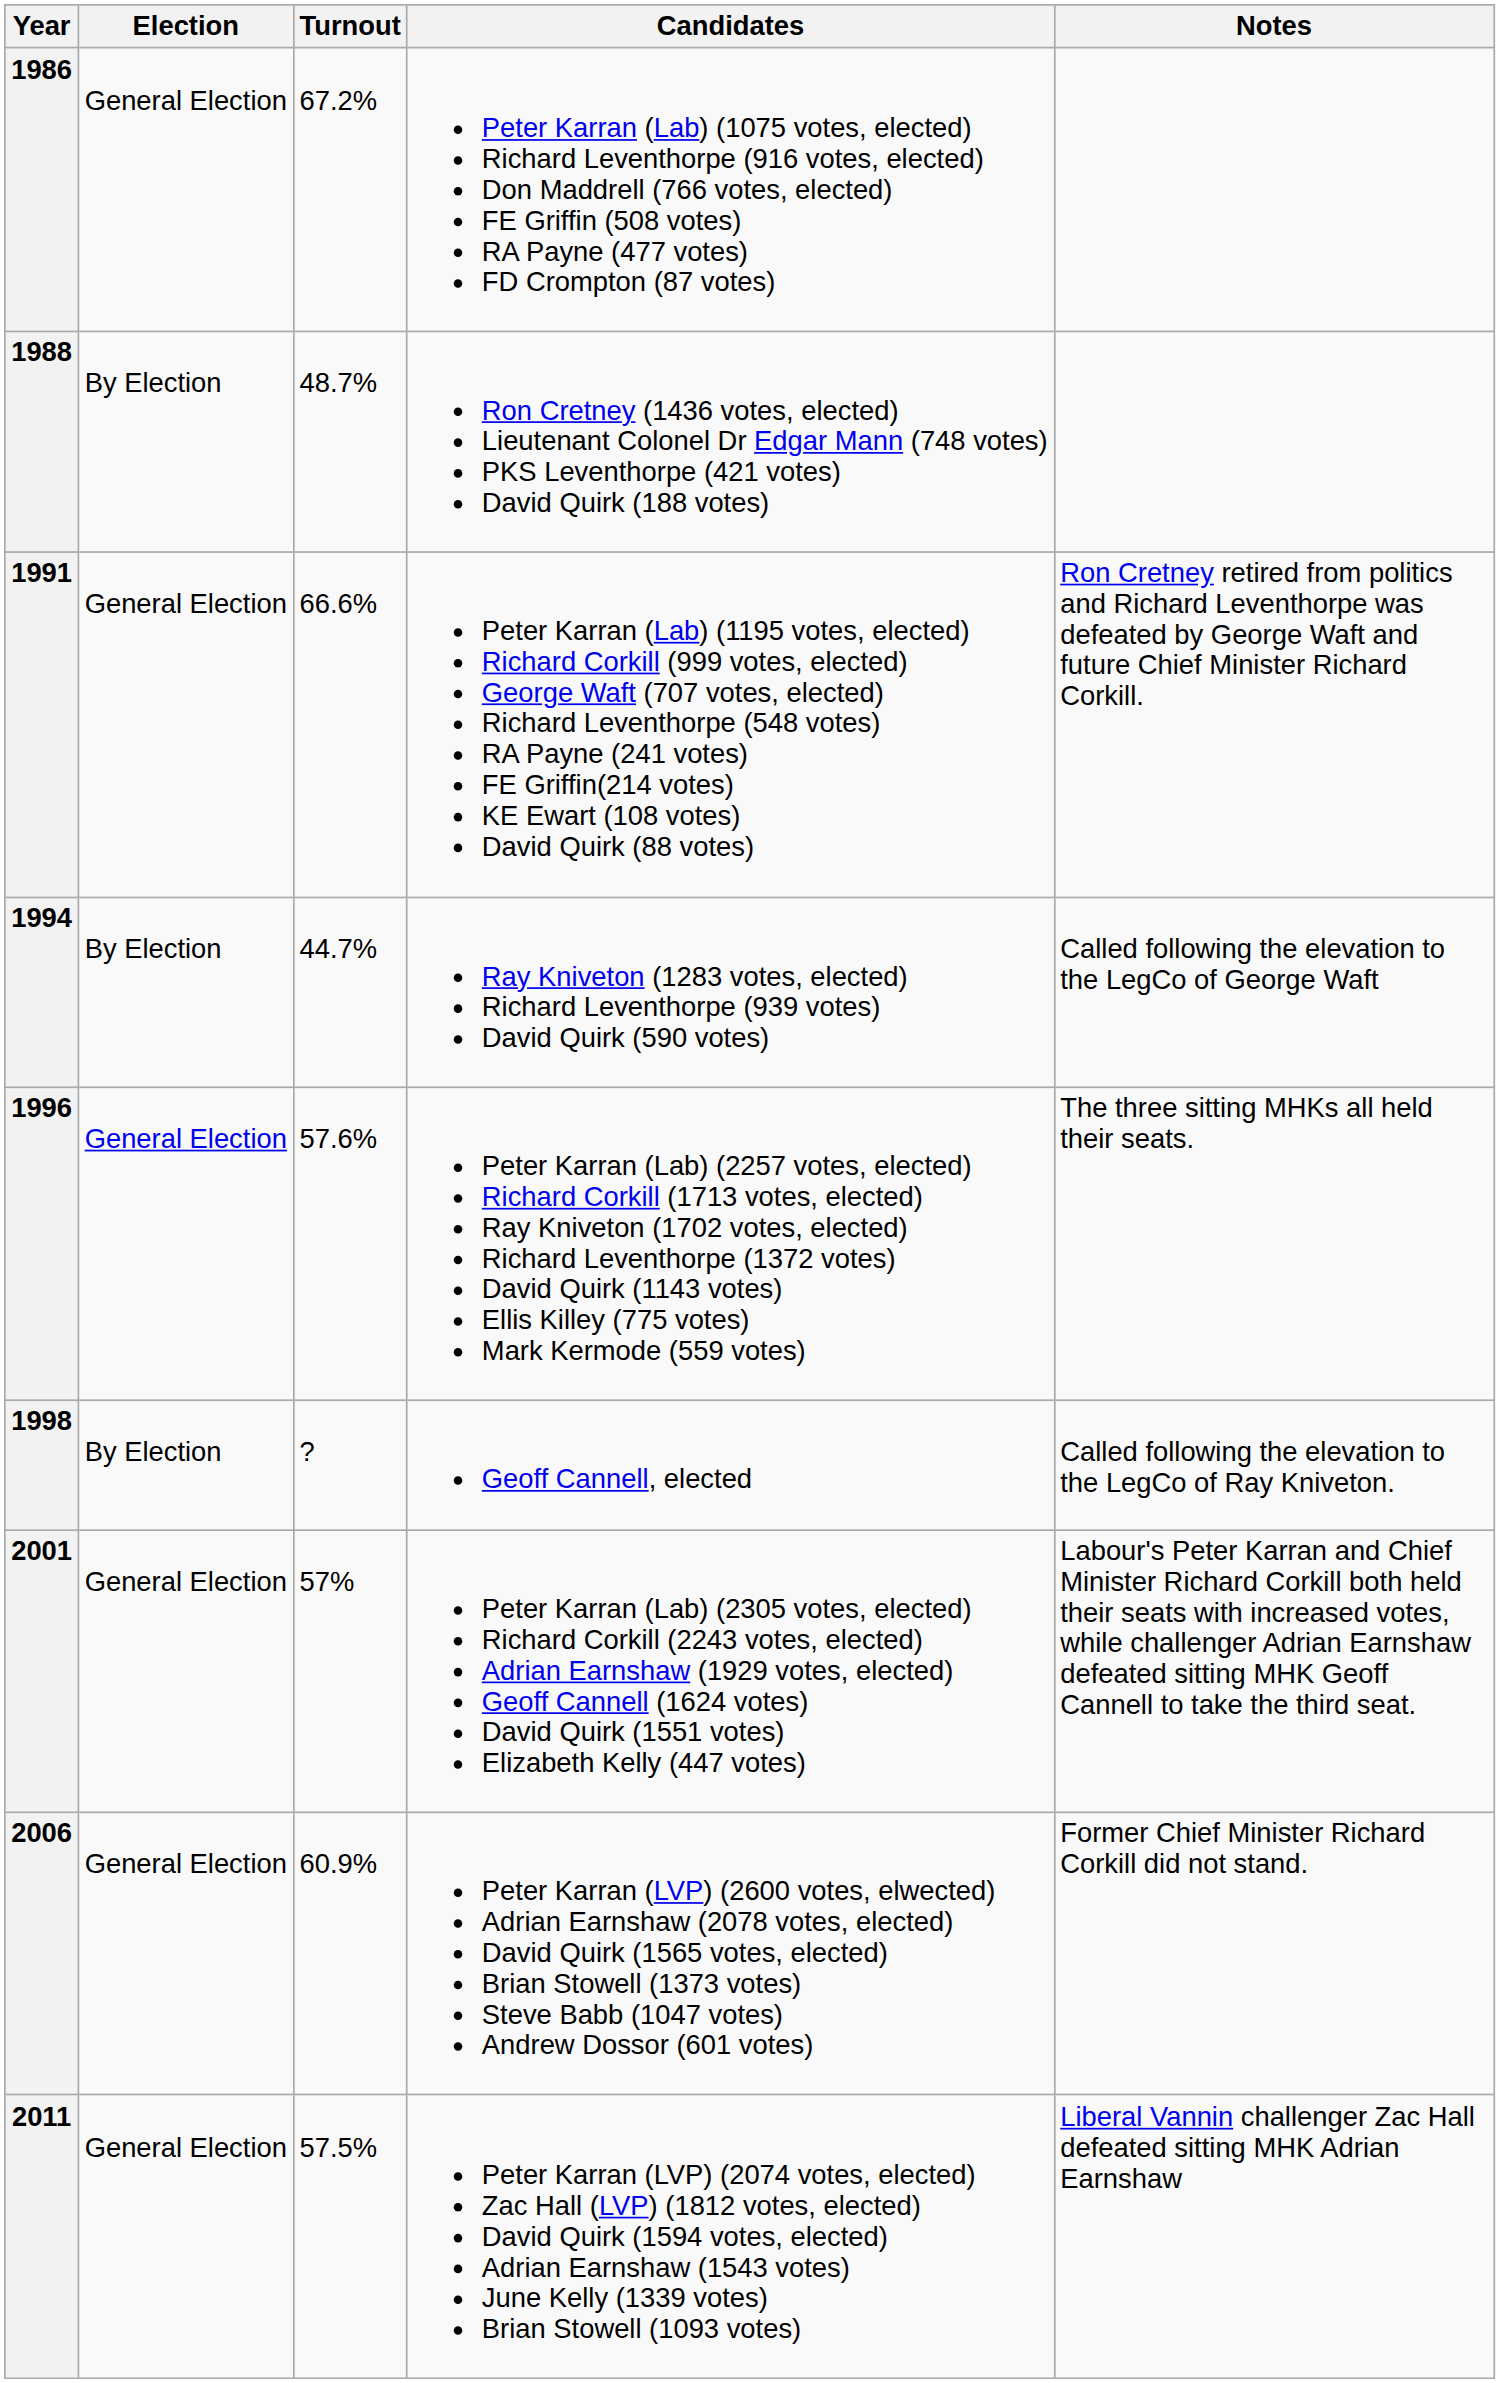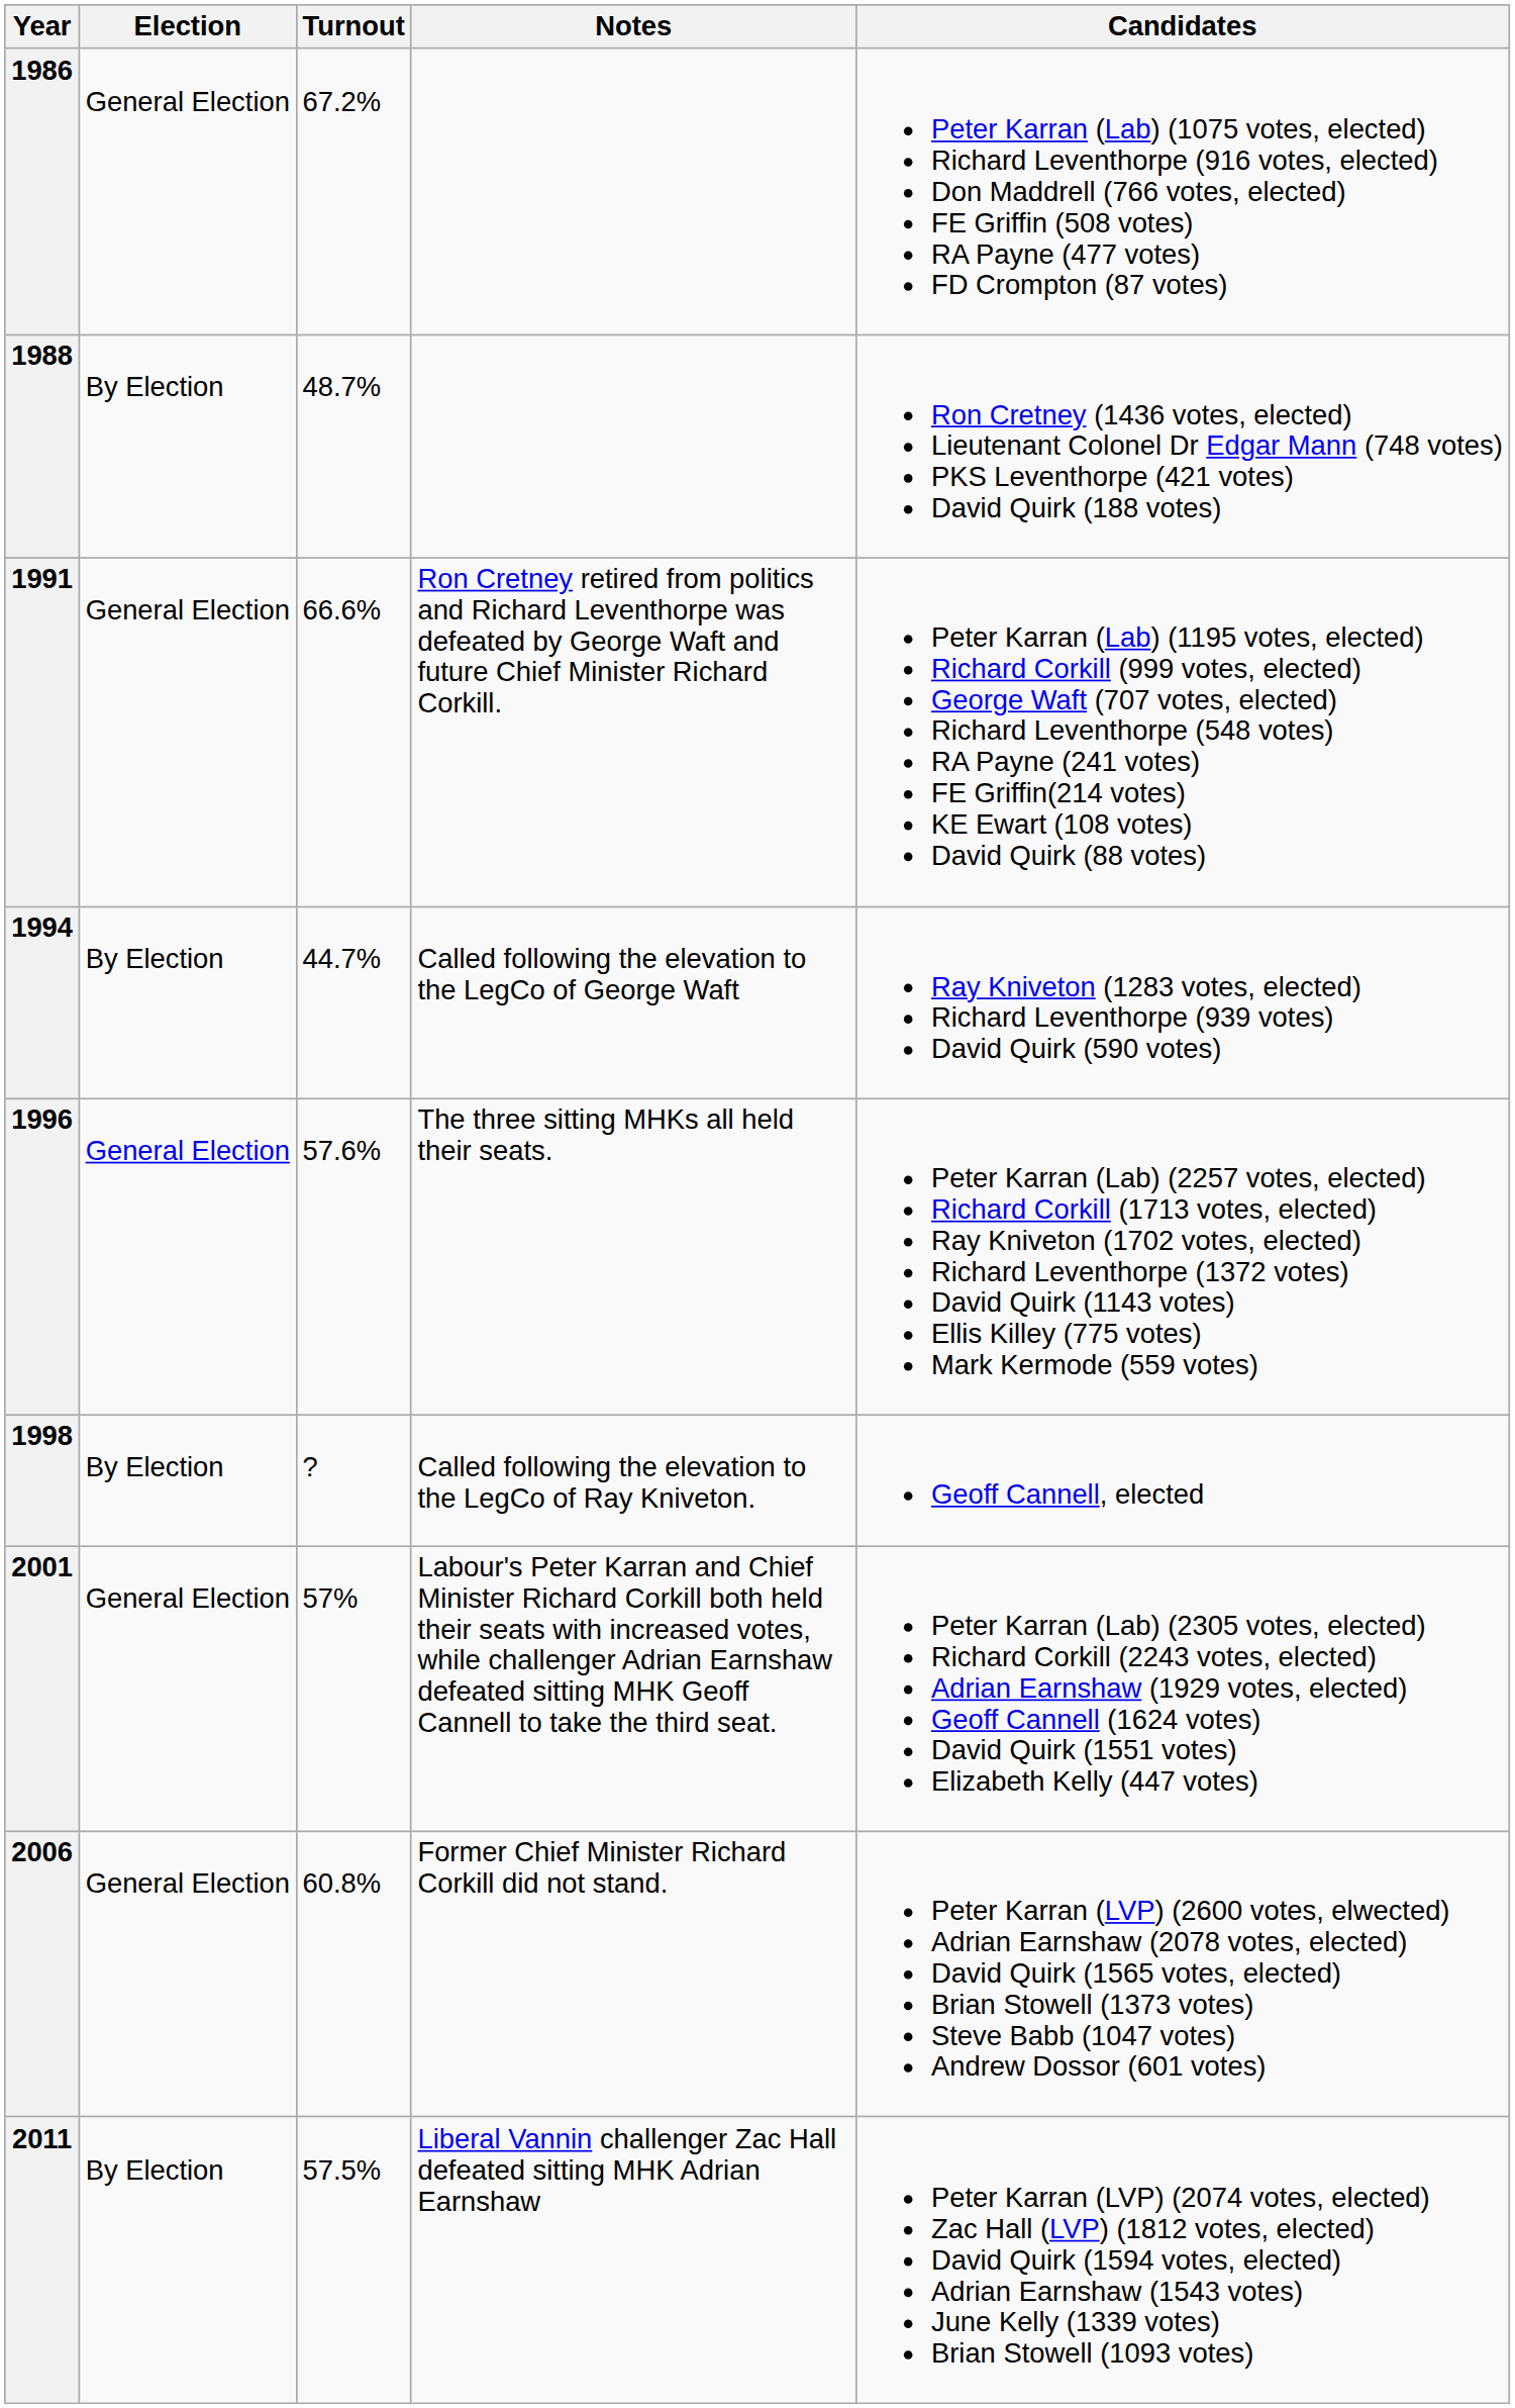columns swapped: Candidates <-> Notes
2006 | Turnout: 60.9% -> 60.8%
2011 | Election: General Election -> By Election
